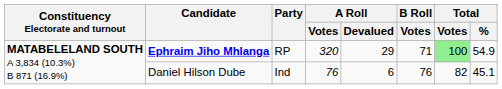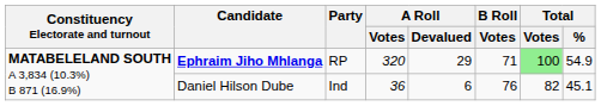Daniel Hilson Dube | A Roll / Votes: 76 -> 36
